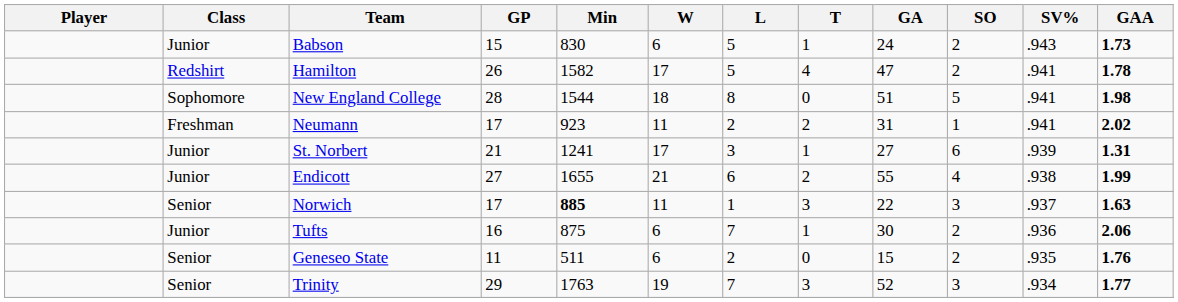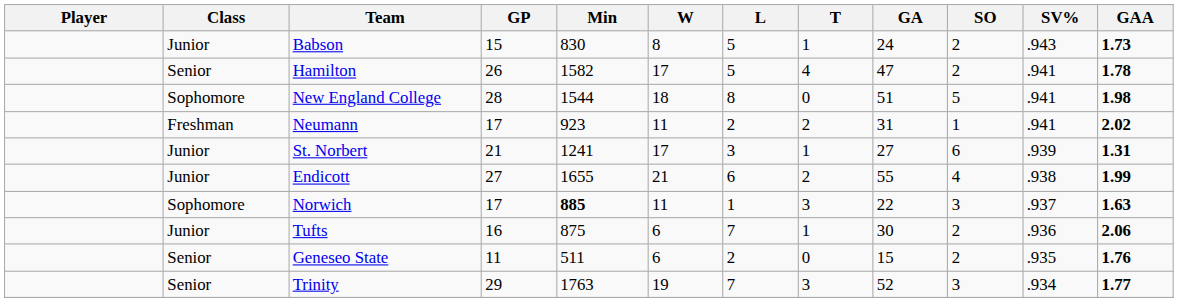Babson | W: 6 -> 8
Hamilton | Class: Redshirt -> Senior
Norwich | Class: Senior -> Sophomore
